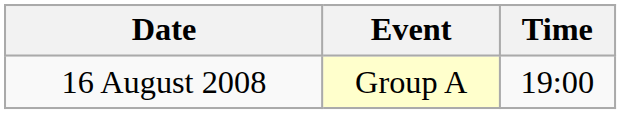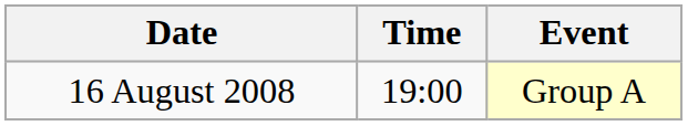columns swapped: Time <-> Event
